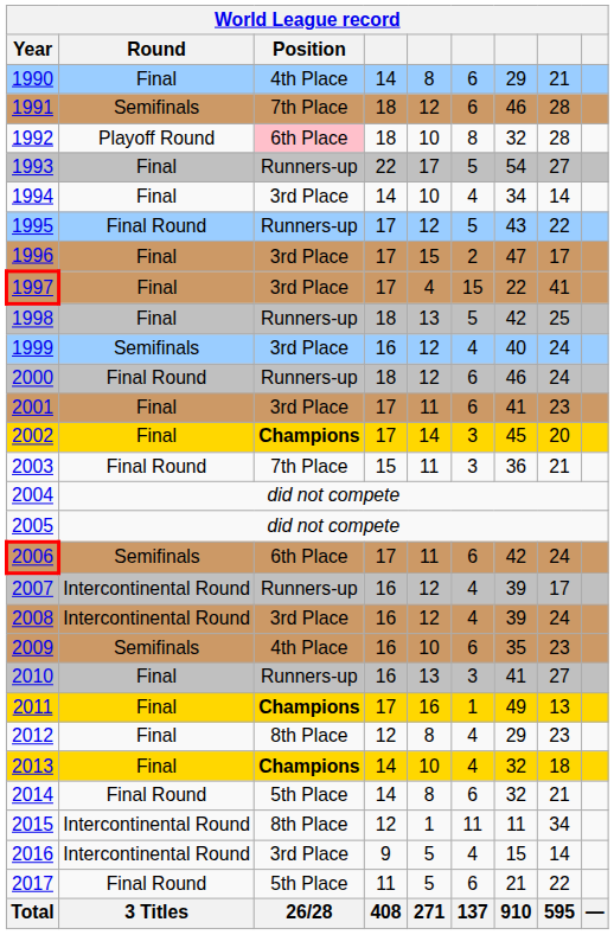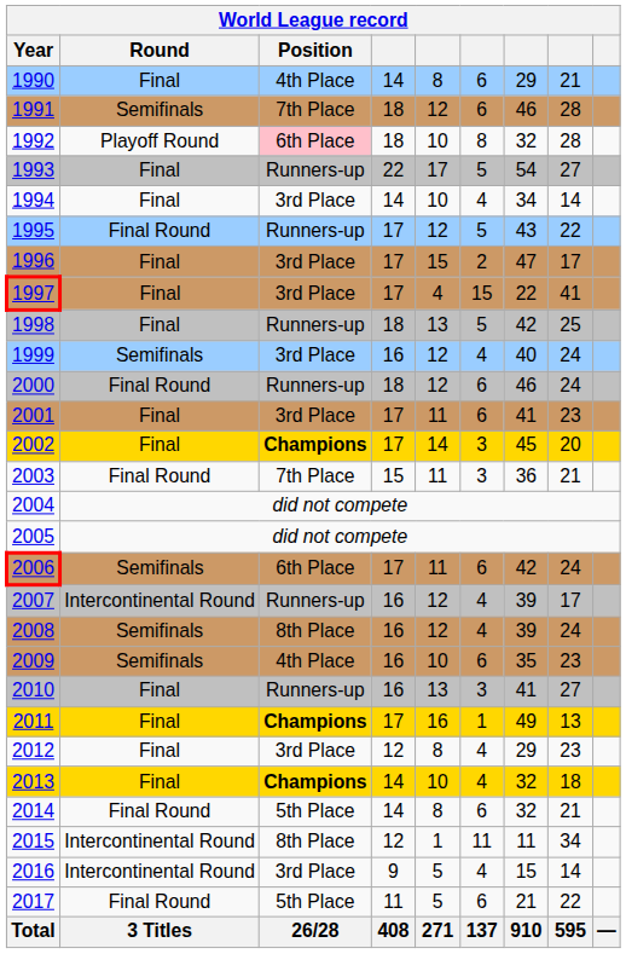2008 | Round: Intercontinental Round -> Semifinals
2008 | Position: 3rd Place -> 8th Place
2012 | Position: 8th Place -> 3rd Place
